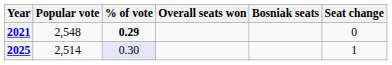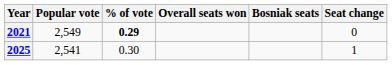2021 | Popular vote: 2,548 -> 2,549
2025 | Popular vote: 2,514 -> 2,541
2025 | % of vote: lavender background -> no background
